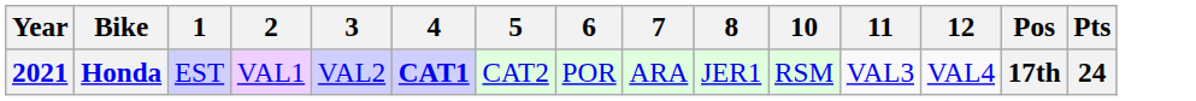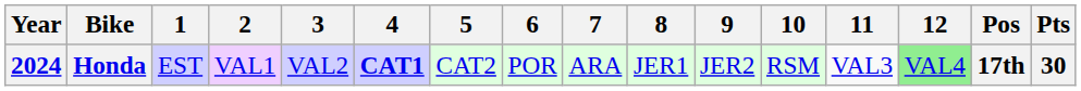+ column: 9 | JER2
Honda | Year: 2021 -> 2024
Honda | 12: no background -> lightgreen background
Honda | Pts: 24 -> 30
